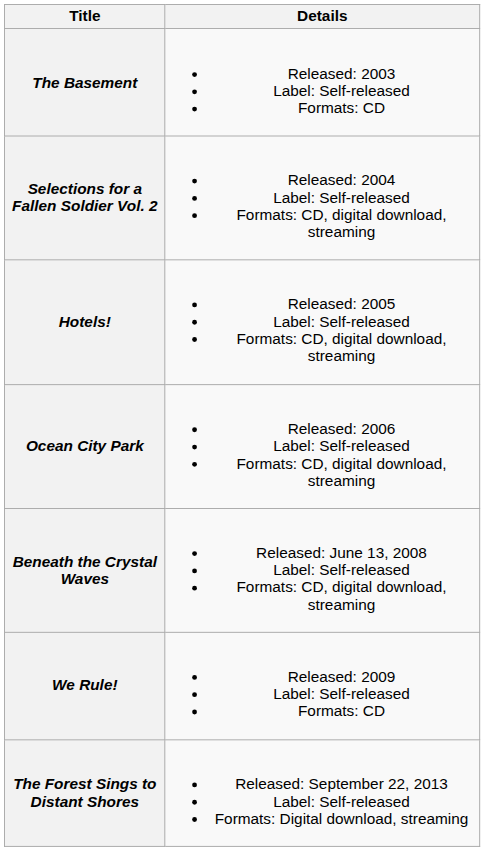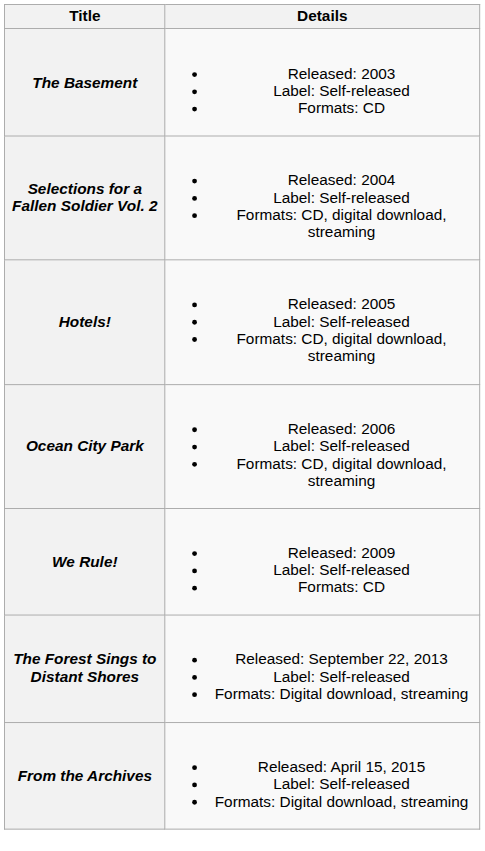- row: Beneath the Crystal Waves | Released: June 13, 2008 Label: Self-released Formats: CD, digital download, streaming
+ row: From the Archives | Released: April 15, 2015 Label: Self-released Formats: Digital download, streaming
